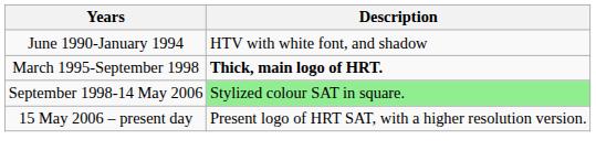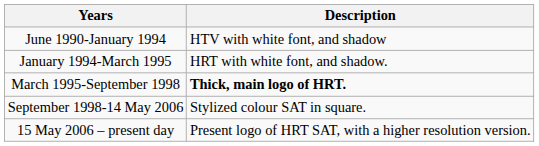+ row: January 1994-March 1995 | HRT with white font, and shadow.
September 1998-14 May 2006 | Description: lightgreen background -> no background
